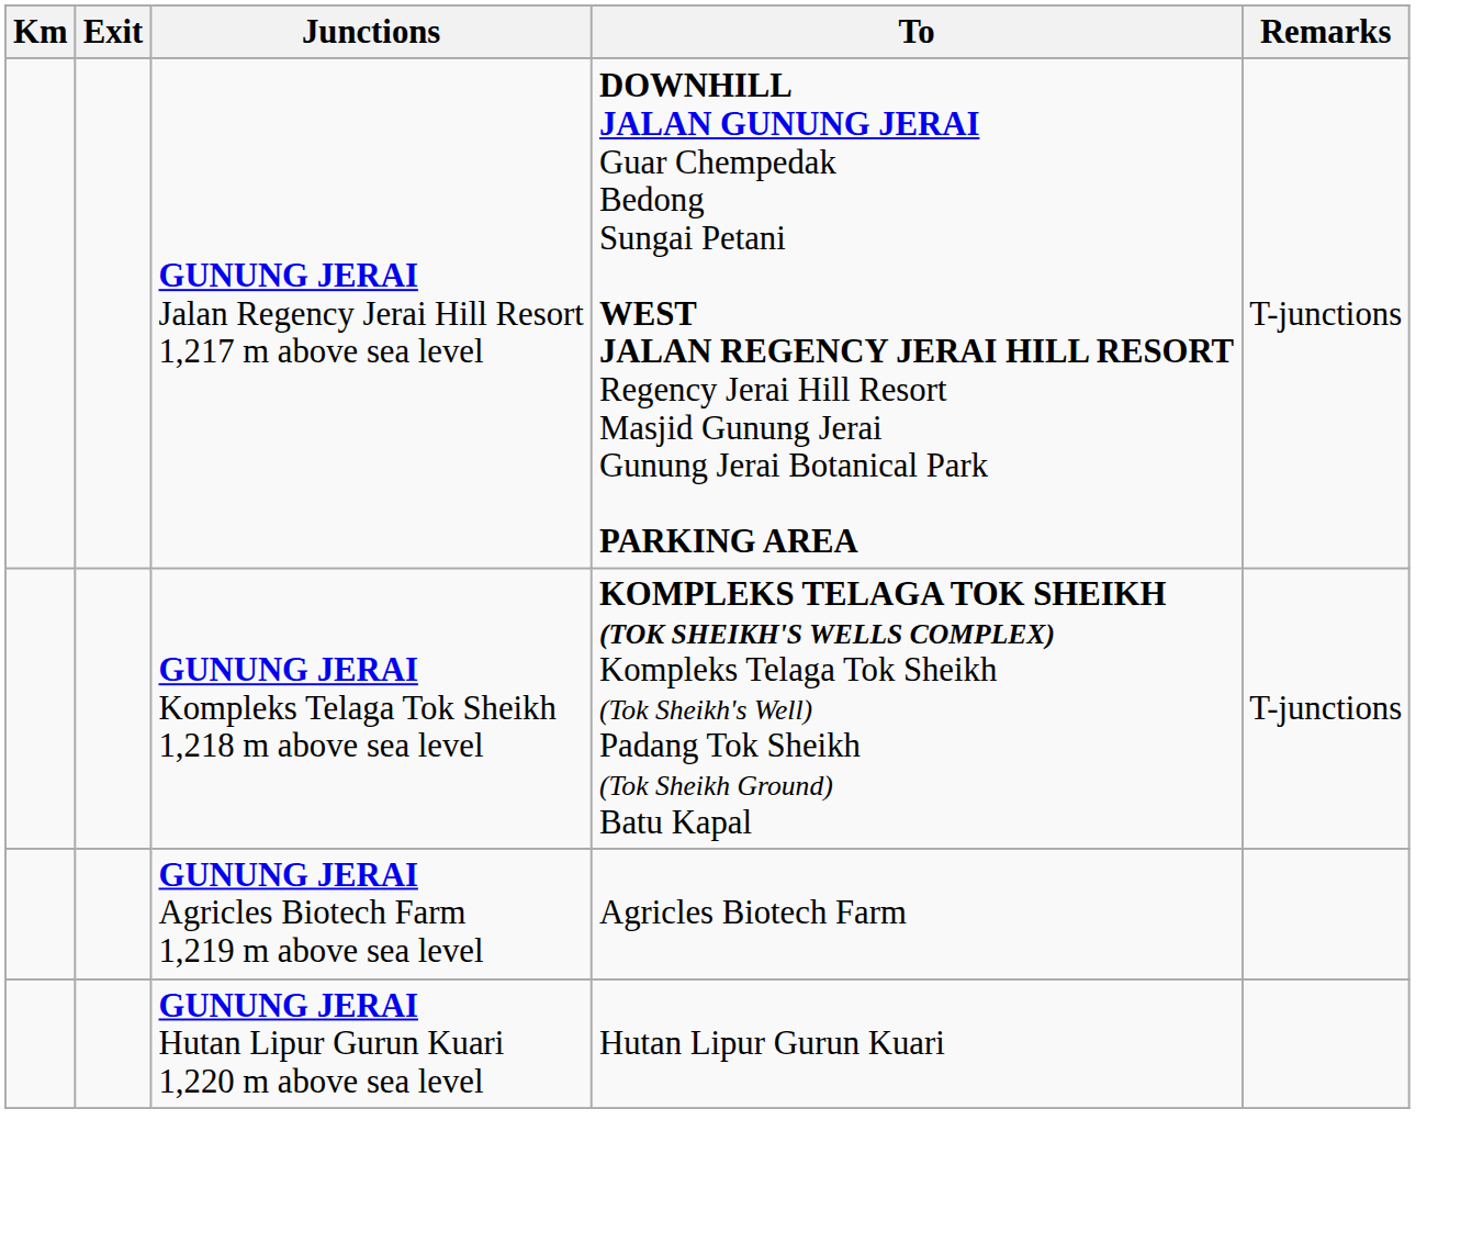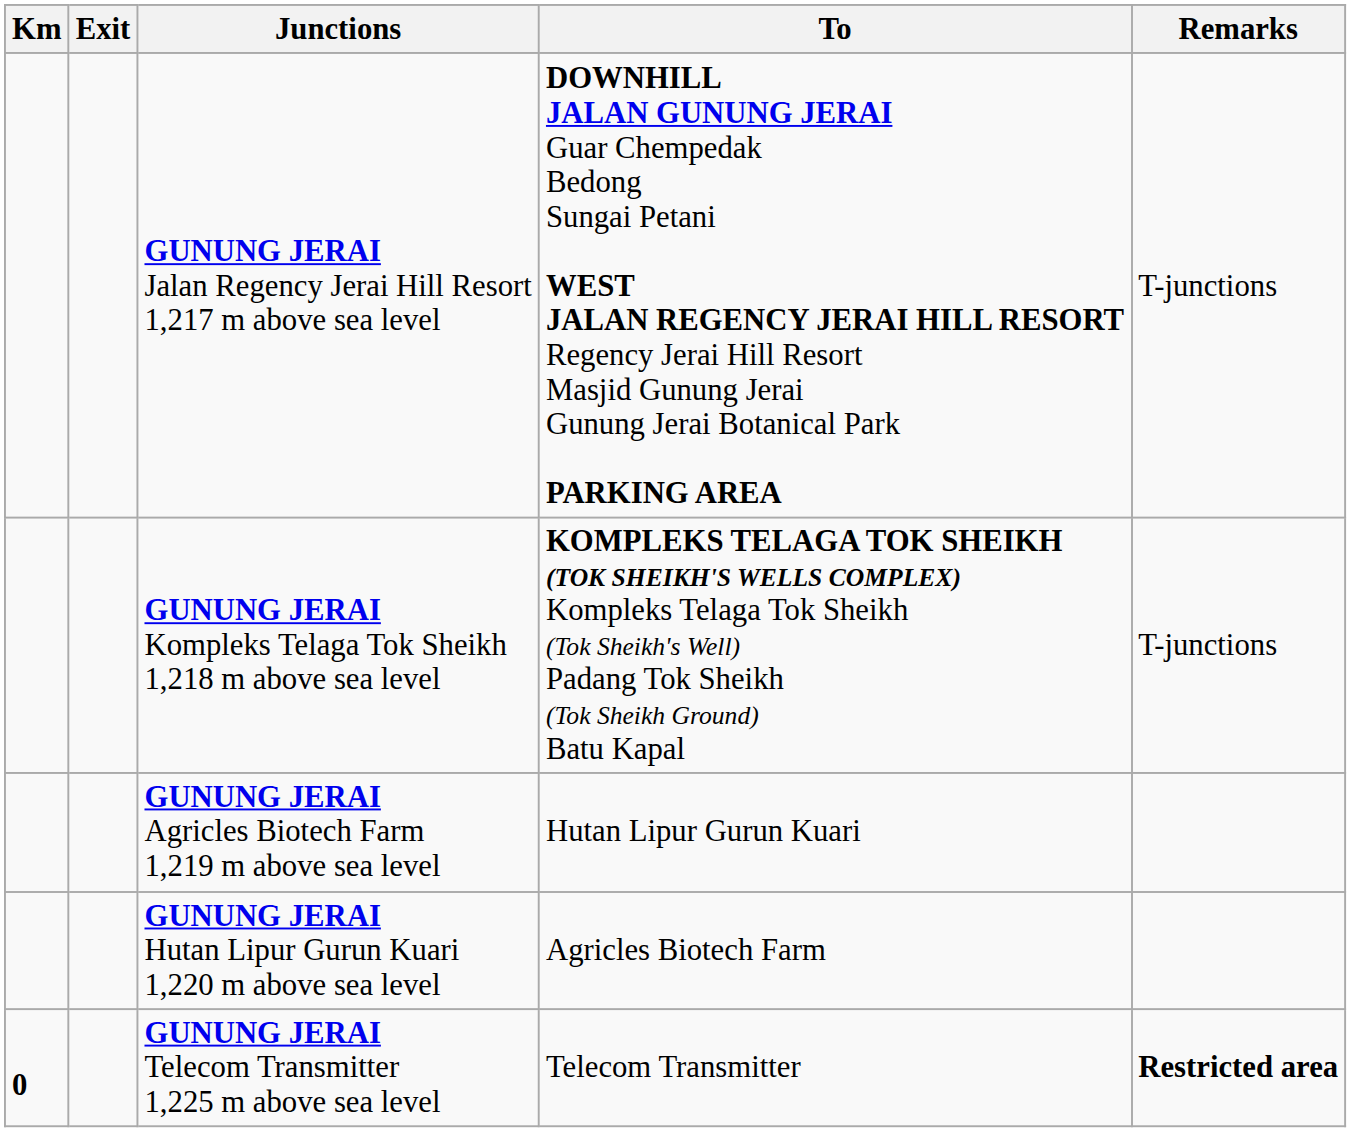GUNUNG JERAI Agricles Biotech Farm 1,219 m above sea level | To: Agricles Biotech Farm -> Hutan Lipur Gurun Kuari
GUNUNG JERAI Hutan Lipur Gurun Kuari 1,220 m above sea level | To: Hutan Lipur Gurun Kuari -> Agricles Biotech Farm
+ row: 0 | GUNUNG JERAI Telecom Transmitter 1,225 m above sea level | Telecom Transmitter | Restricted area
